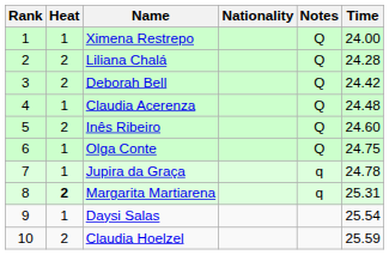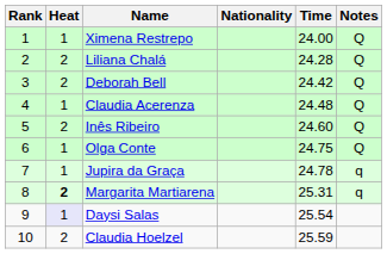columns swapped: Time <-> Notes
Daysi Salas | Heat: no background -> lavender background
